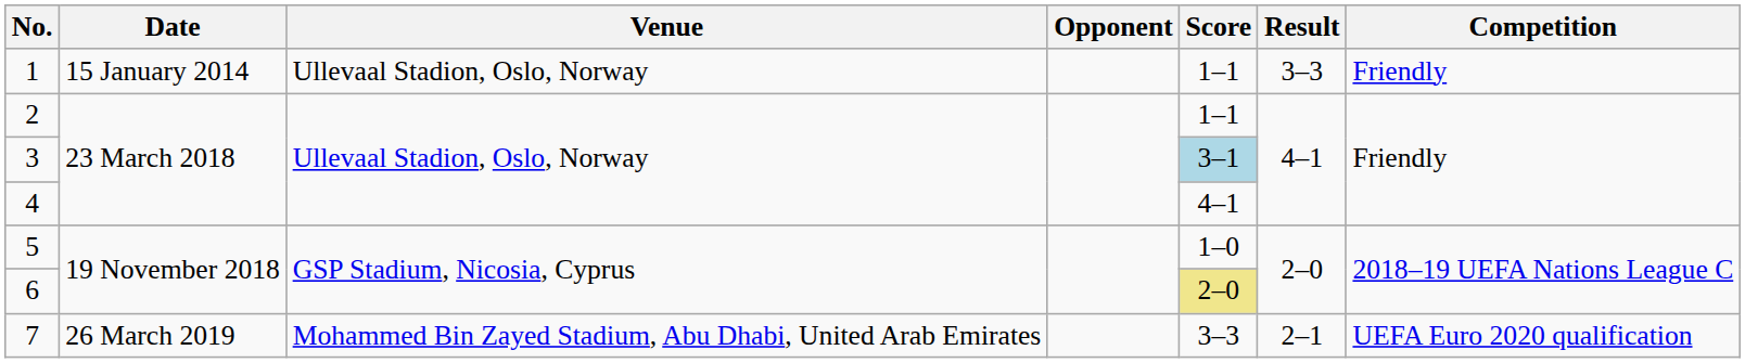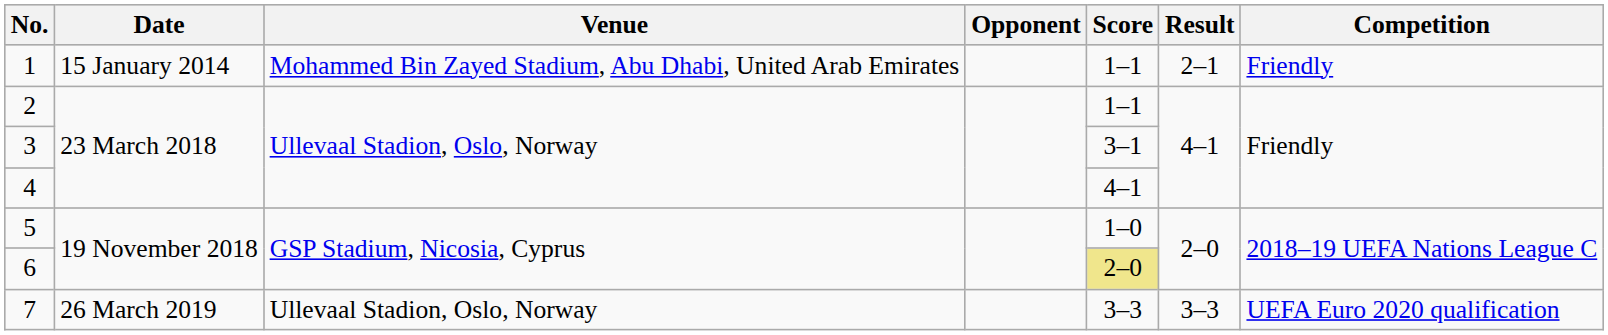1 | Venue: Ullevaal Stadion, Oslo, Norway -> Mohammed Bin Zayed Stadium, Abu Dhabi, United Arab Emirates
1 | Result: 3–3 -> 2–1
3 | Score: lightblue background -> no background
7 | Venue: Mohammed Bin Zayed Stadium, Abu Dhabi, United Arab Emirates -> Ullevaal Stadion, Oslo, Norway
7 | Result: 2–1 -> 3–3
